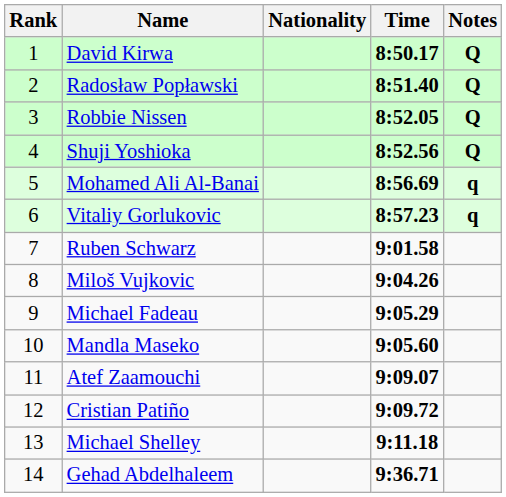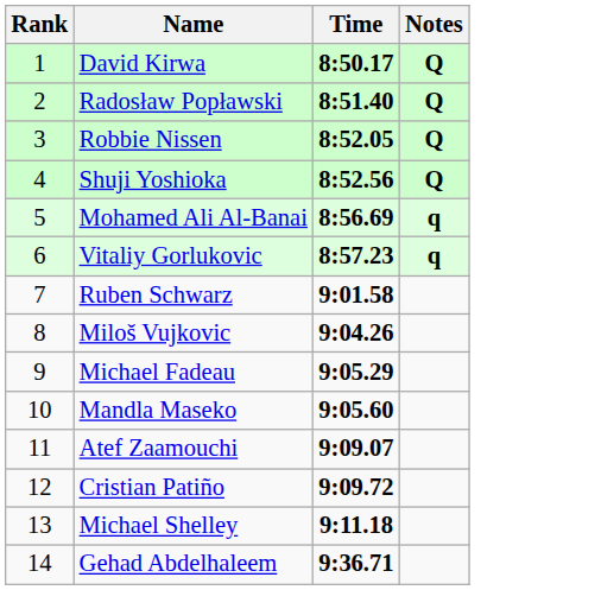- column: Nationality
